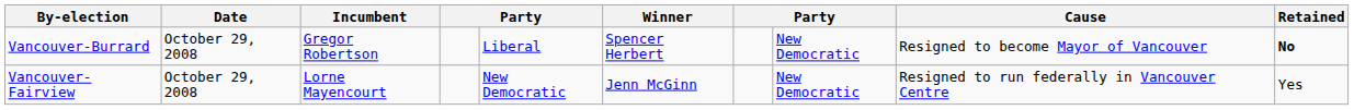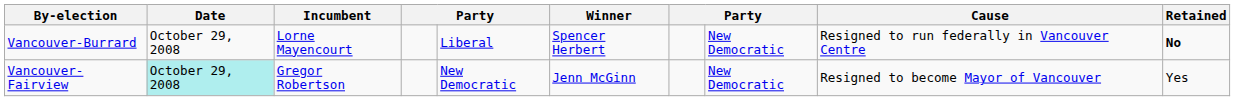Vancouver-Burrard | Incumbent: Gregor Robertson -> Lorne Mayencourt
Vancouver-Burrard | Cause: Resigned to become Mayor of Vancouver -> Resigned to run federally in Vancouver Centre
Vancouver-Fairview | Date: no background -> paleturquoise background
Vancouver-Fairview | Incumbent: Lorne Mayencourt -> Gregor Robertson
Vancouver-Fairview | Cause: Resigned to run federally in Vancouver Centre -> Resigned to become Mayor of Vancouver
